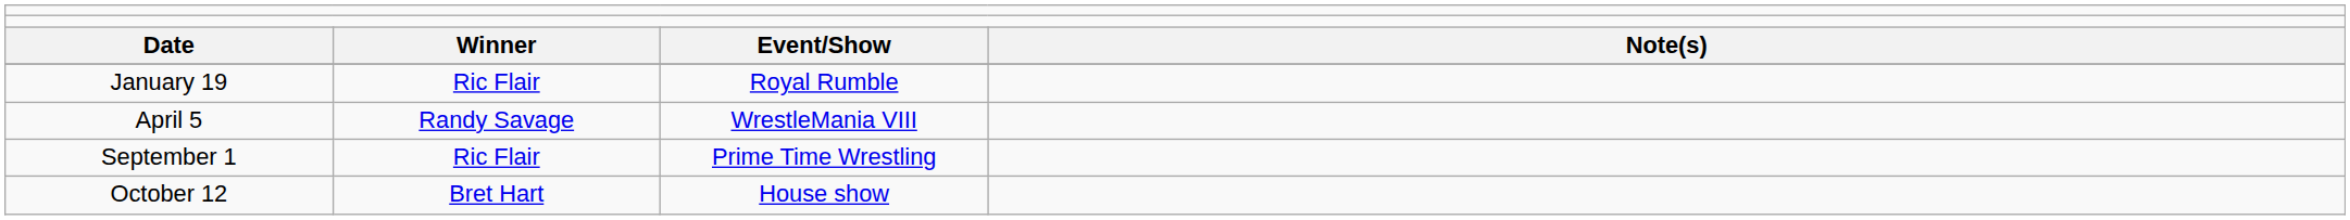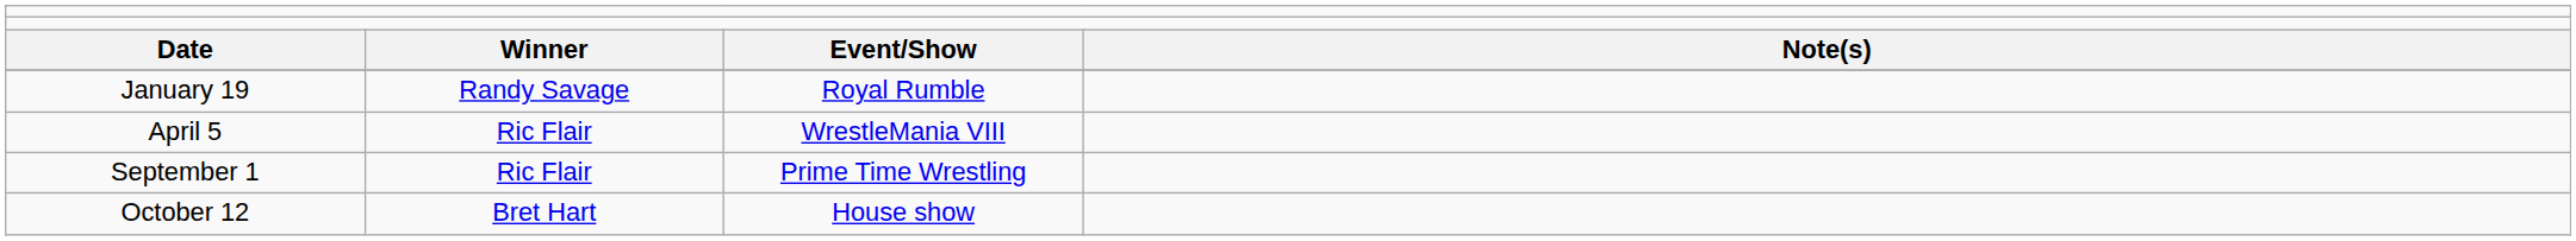January 19 | column 2: Ric Flair -> Randy Savage
April 5 | column 2: Randy Savage -> Ric Flair
